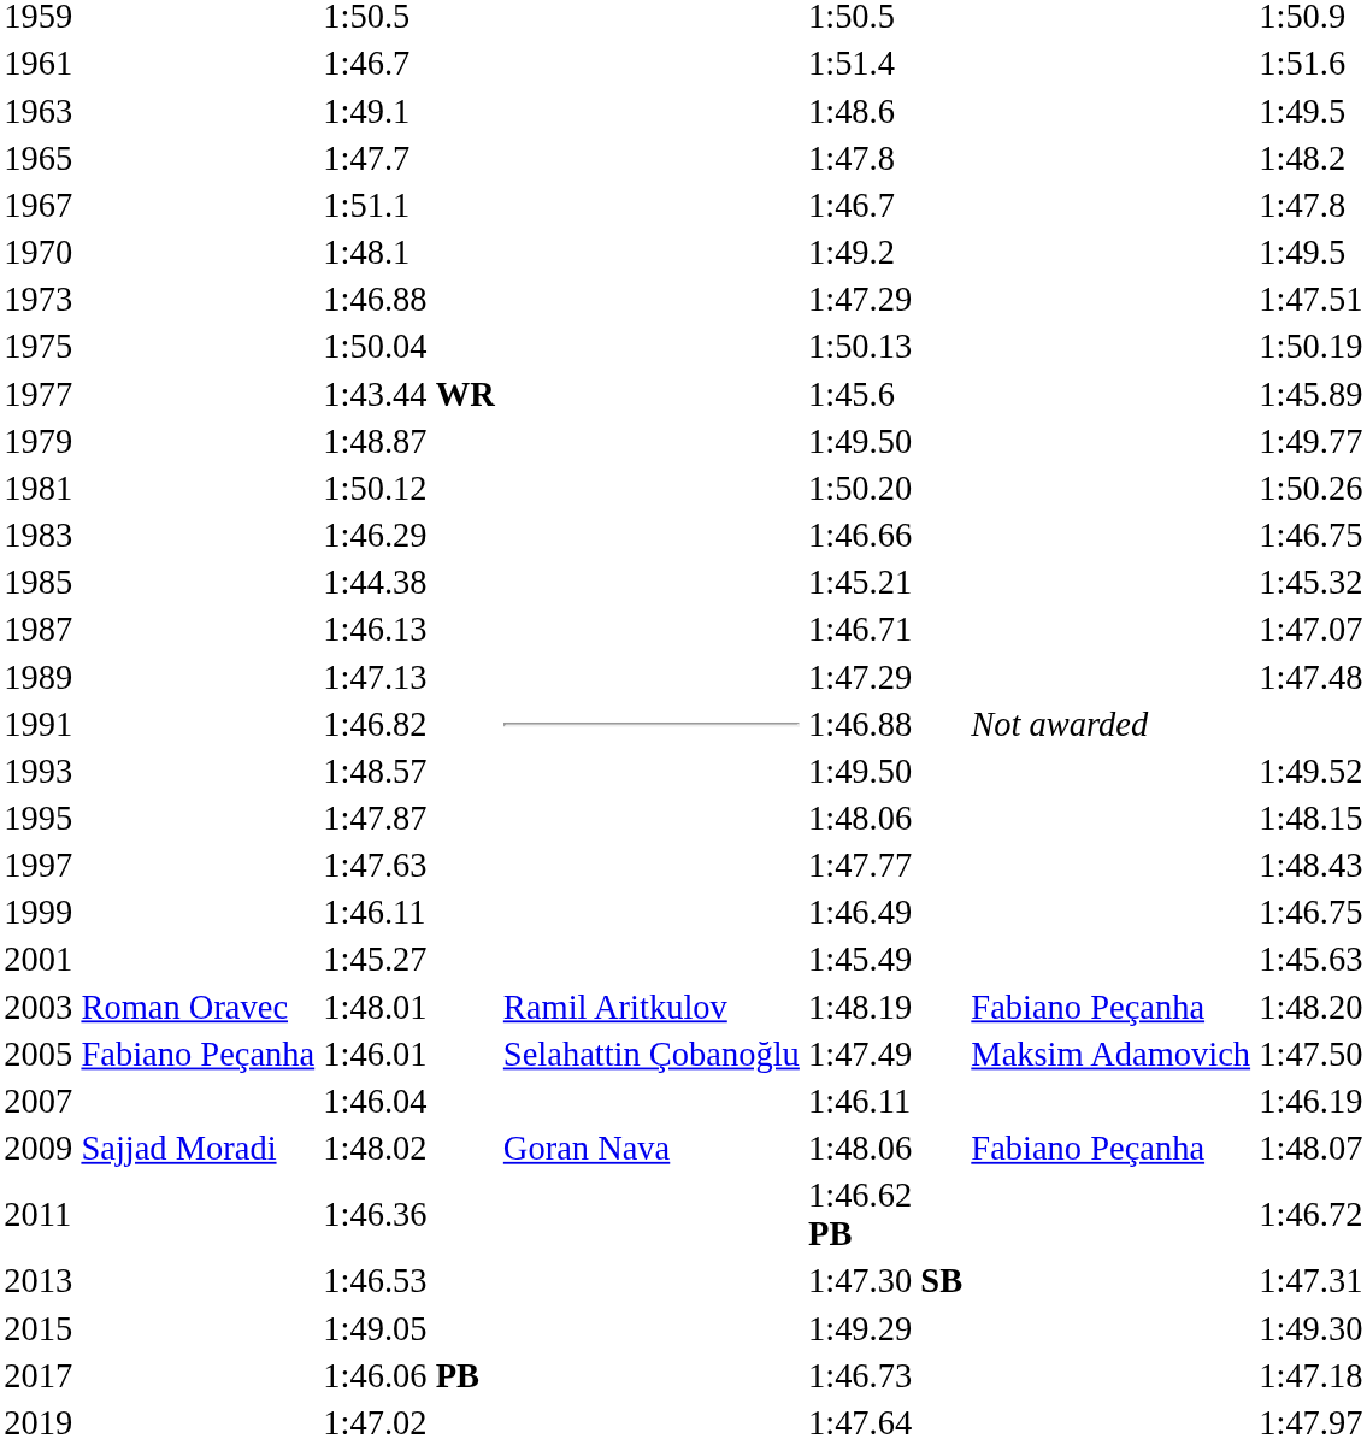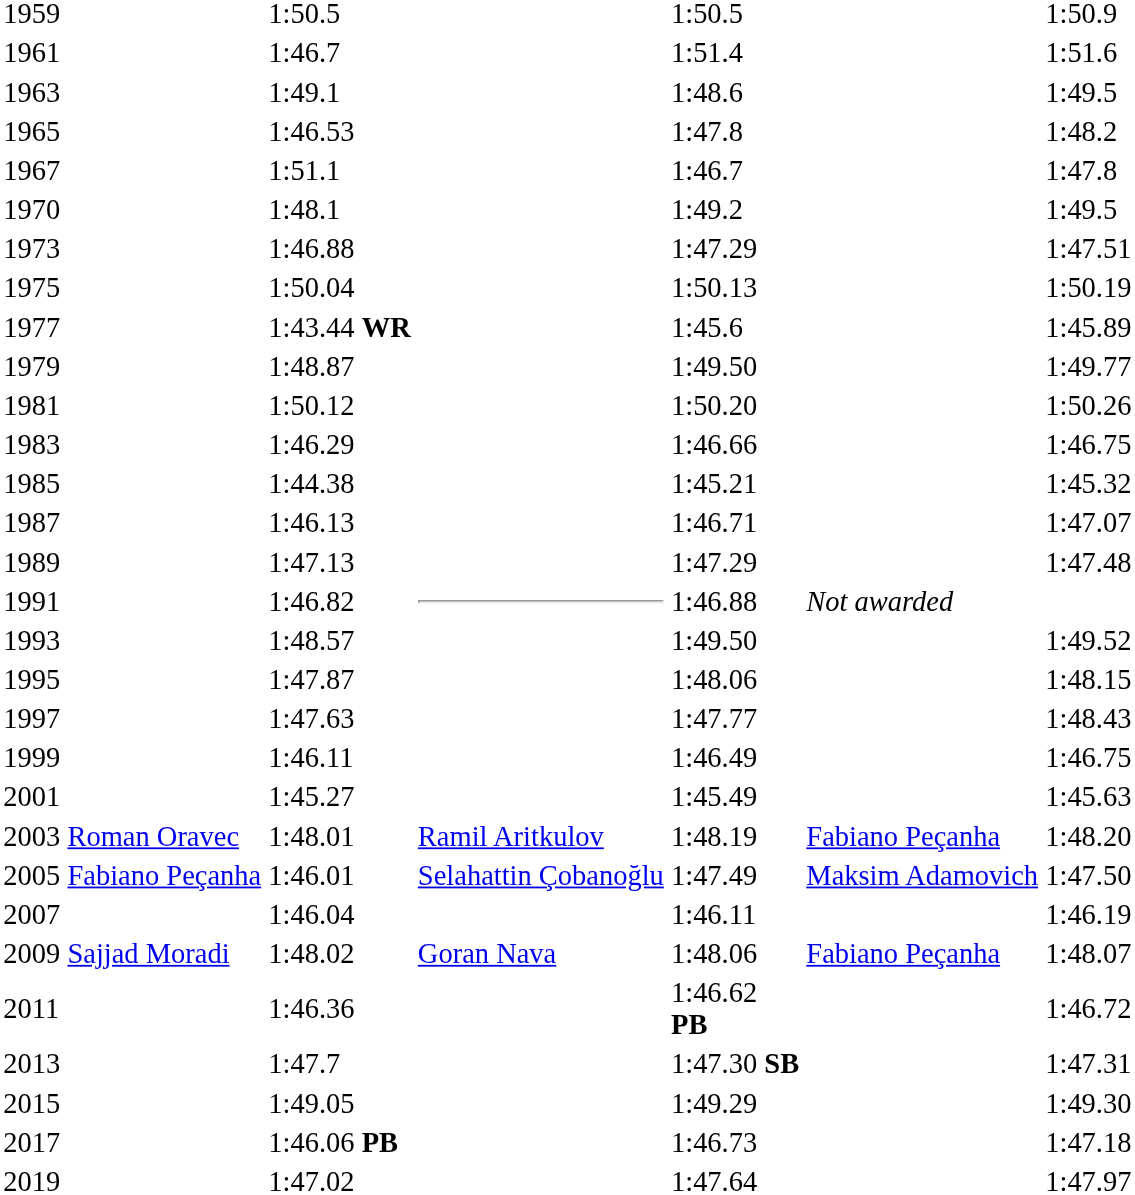1965 | column 3: 1:47.7 -> 1:46.53
2013 | column 3: 1:46.53 -> 1:47.7
